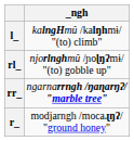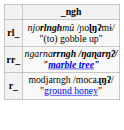- row: l_ | kalngHmû /kalŋhmɨ/ "(to) climb"
